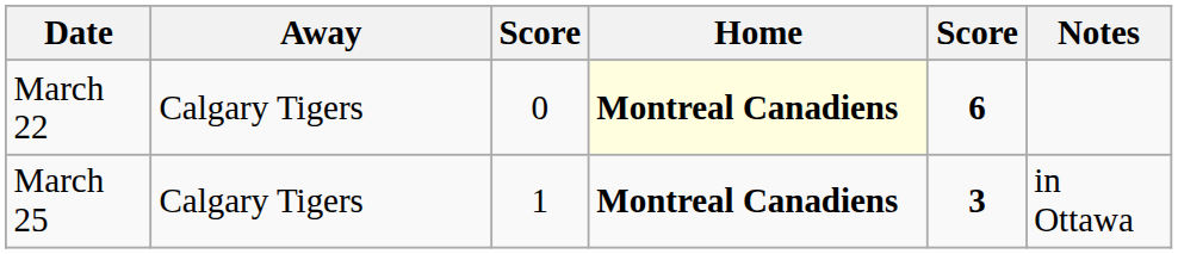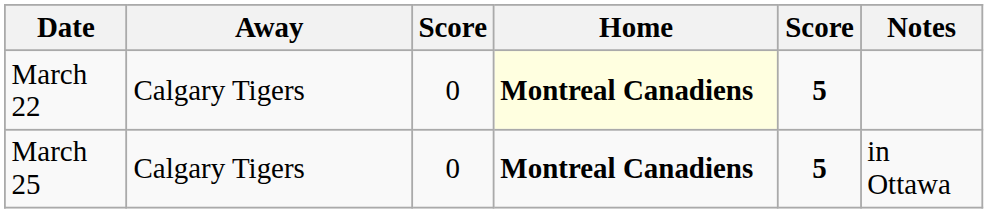March 22 | column 5: 6 -> 5
March 25 | column 3: 1 -> 0
March 25 | column 5: 3 -> 5
